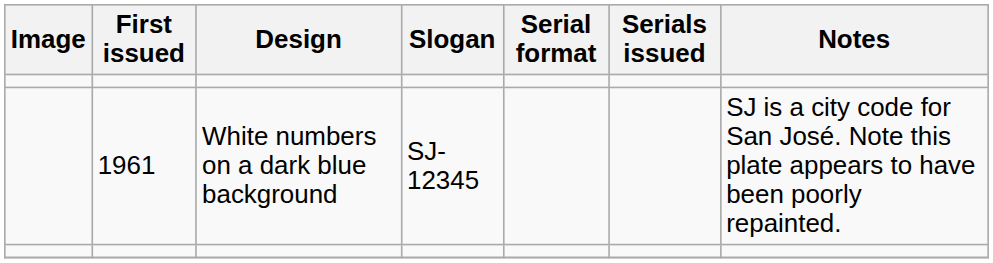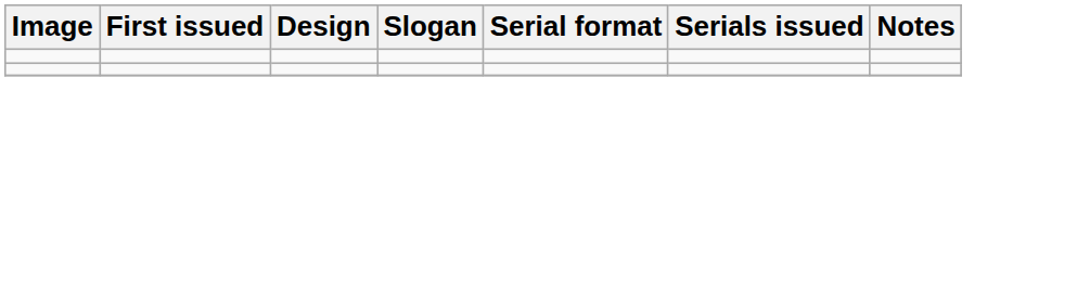- row: 1961 | White numbers on a dark blue background | SJ-12345 | SJ is a city code for San José. Note this plate appears to have been poorly repainted.
